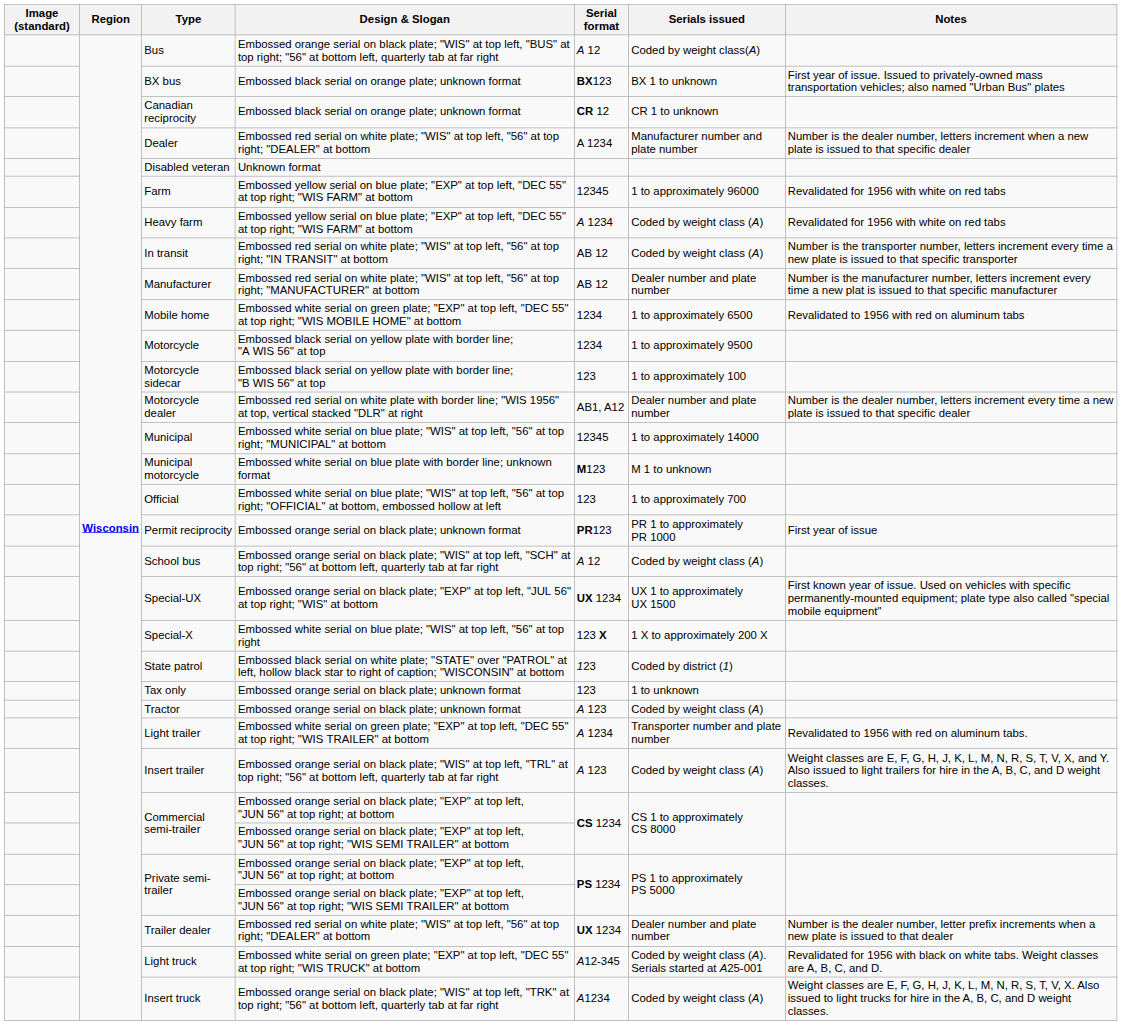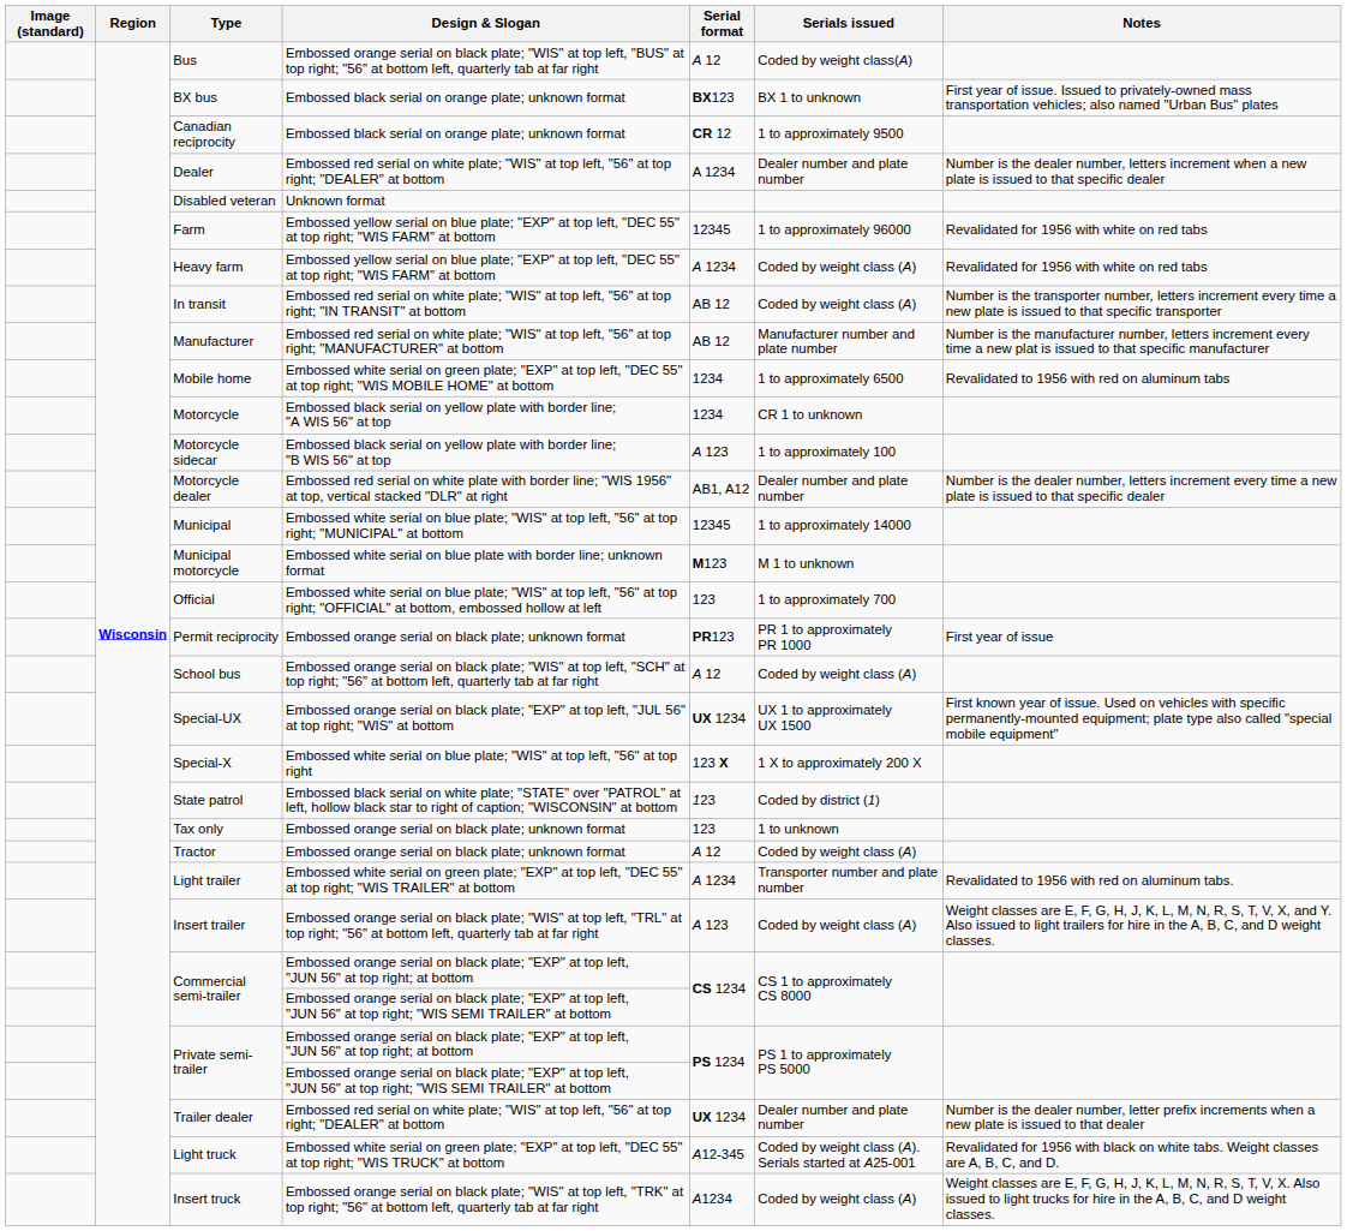Canadian reciprocity | Serials issued: CR 1 to unknown -> 1 to approximately 9500
Dealer | Serials issued: Manufacturer number and plate number -> Dealer number and plate number
Manufacturer | Serials issued: Dealer number and plate number -> Manufacturer number and plate number
Motorcycle | Serials issued: 1 to approximately 9500 -> CR 1 to unknown
Motorcycle sidecar | Serial format: 123 -> A 123
Tractor | Serial format: A 123 -> A 12
